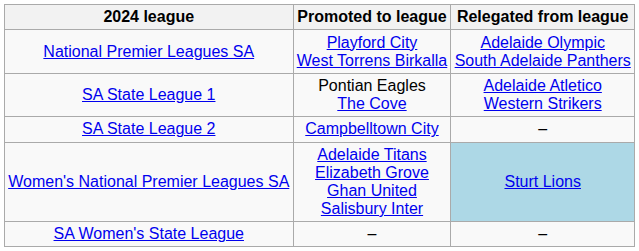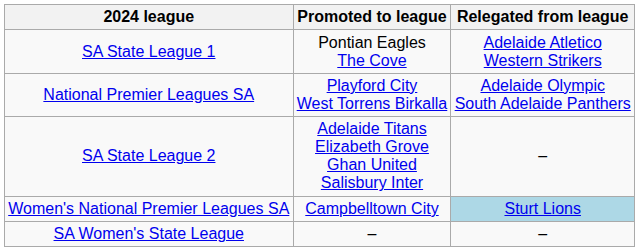rows swapped: National Premier Leagues SA <-> SA State League 1
SA State League 2 | Promoted to league: Campbelltown City -> Adelaide Titans Elizabeth Grove Ghan United Salisbury Inter
Women's National Premier Leagues SA | Promoted to league: Adelaide Titans Elizabeth Grove Ghan United Salisbury Inter -> Campbelltown City
